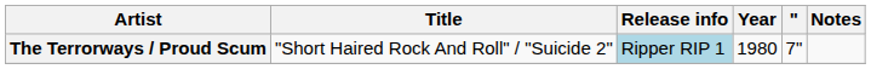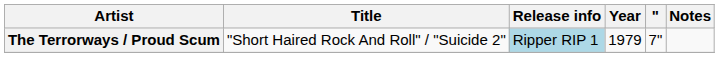The Terrorways / Proud Scum | Year: 1980 -> 1979
